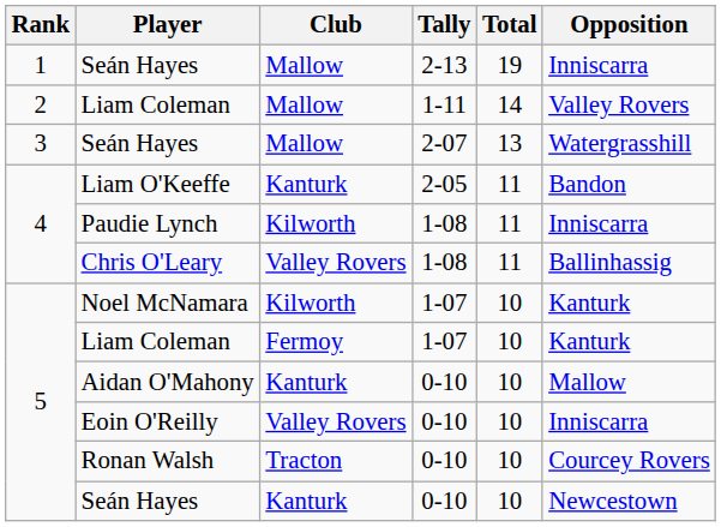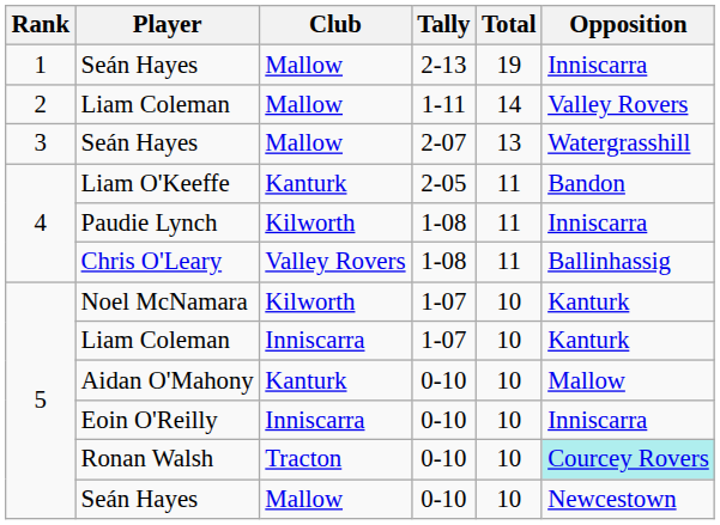Liam Coleman / 1-07 | Club: Fermoy -> Inniscarra
Eoin O'Reilly | Club: Valley Rovers -> Inniscarra
Ronan Walsh | Opposition: no background -> paleturquoise background
Seán Hayes / 0-10 | Club: Kanturk -> Mallow
